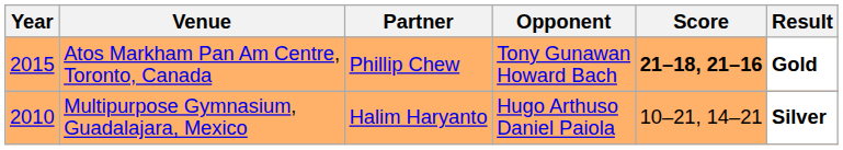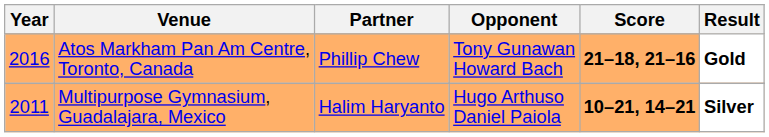Atos Markham Pan Am Centre, Toronto, Canada | Year: 2015 -> 2016
Multipurpose Gymnasium, Guadalajara, Mexico | Year: 2010 -> 2011
Multipurpose Gymnasium, Guadalajara, Mexico | Score: normal -> bold
